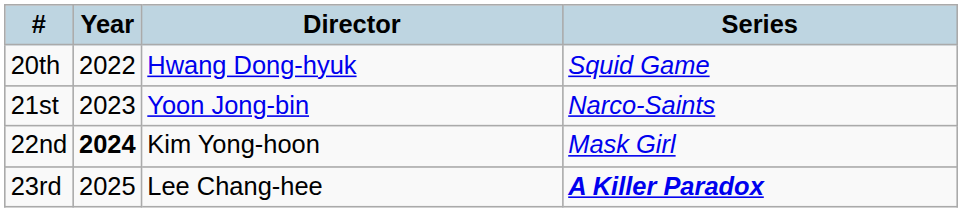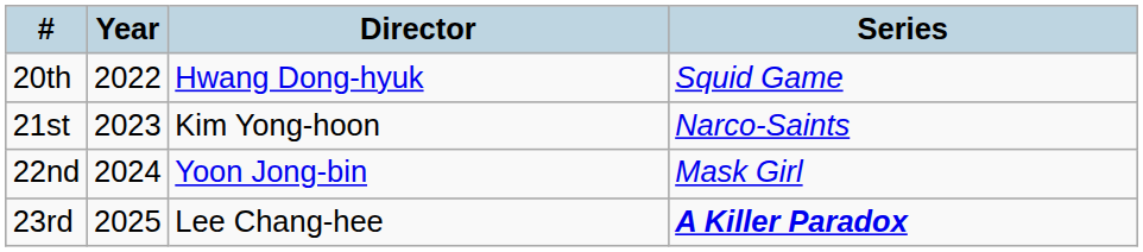21st | Director: Yoon Jong-bin -> Kim Yong-hoon
22nd | Year: bold -> normal
22nd | Director: Kim Yong-hoon -> Yoon Jong-bin
